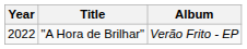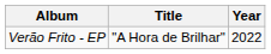columns swapped: Year <-> Album
